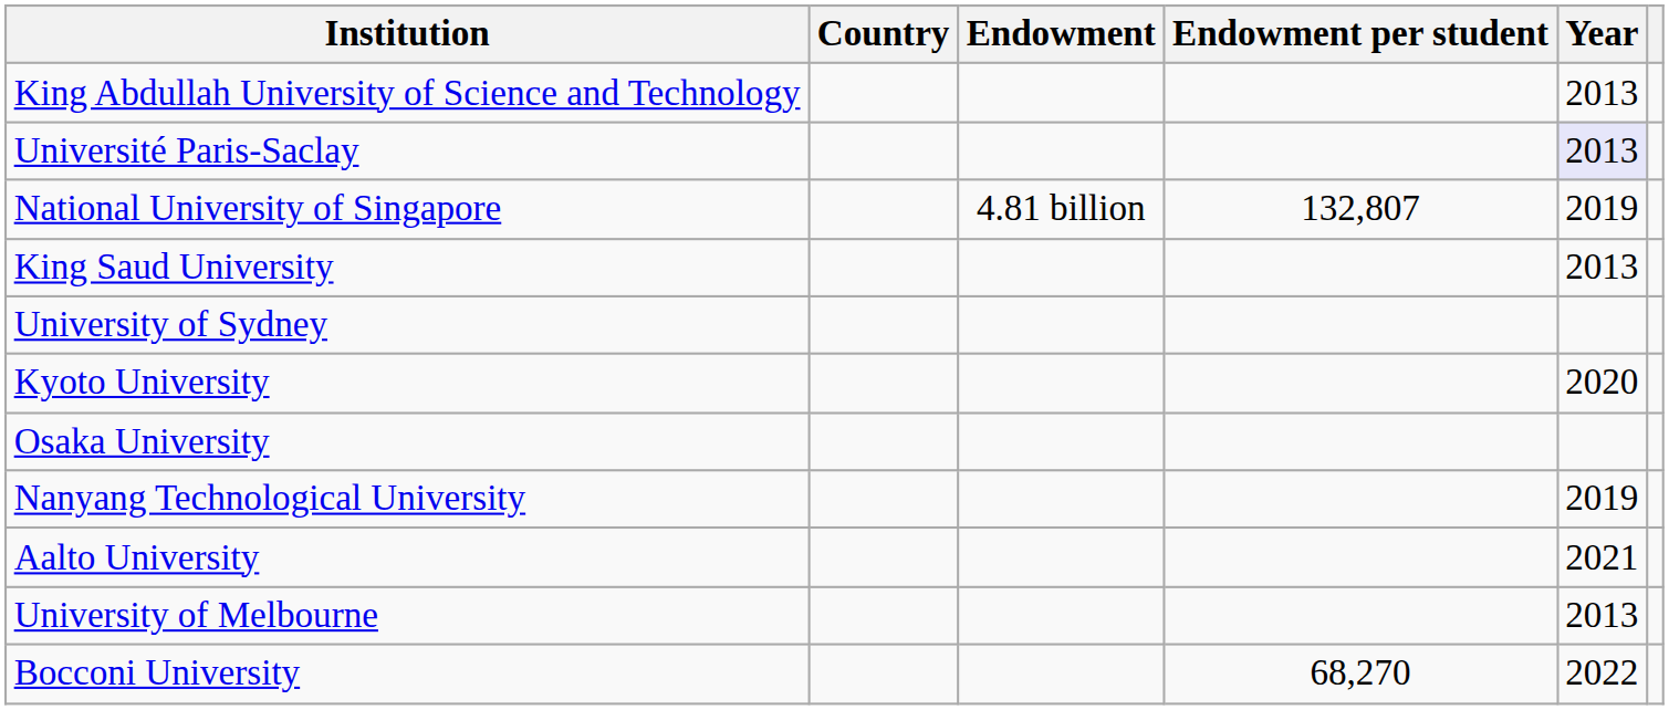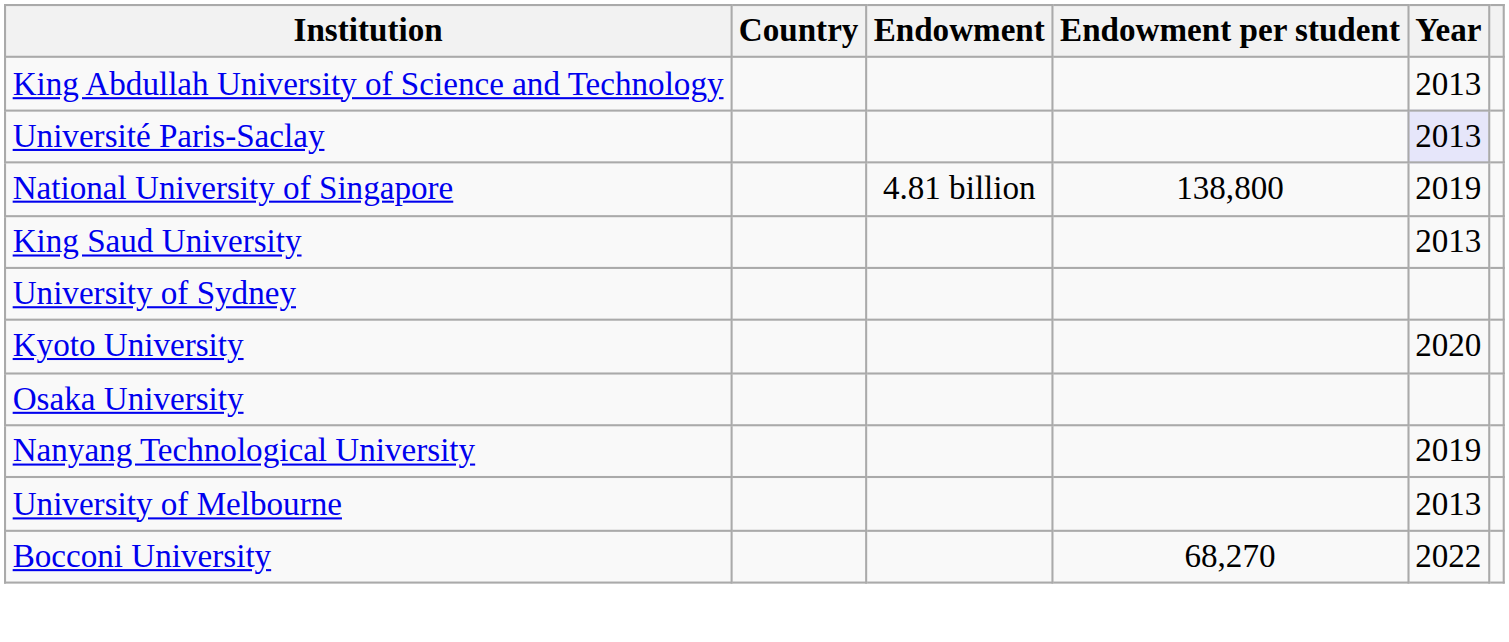National University of Singapore | Endowment per student: 132,807 -> 138,800
- row: Aalto University | 2021
